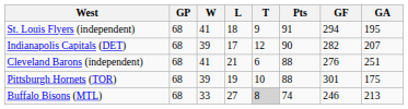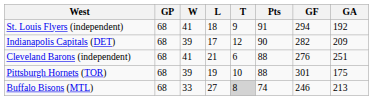St. Louis Flyers (independent) | GA: 195 -> 192
Indianapolis Capitals (DET) | GA: 207 -> 209
